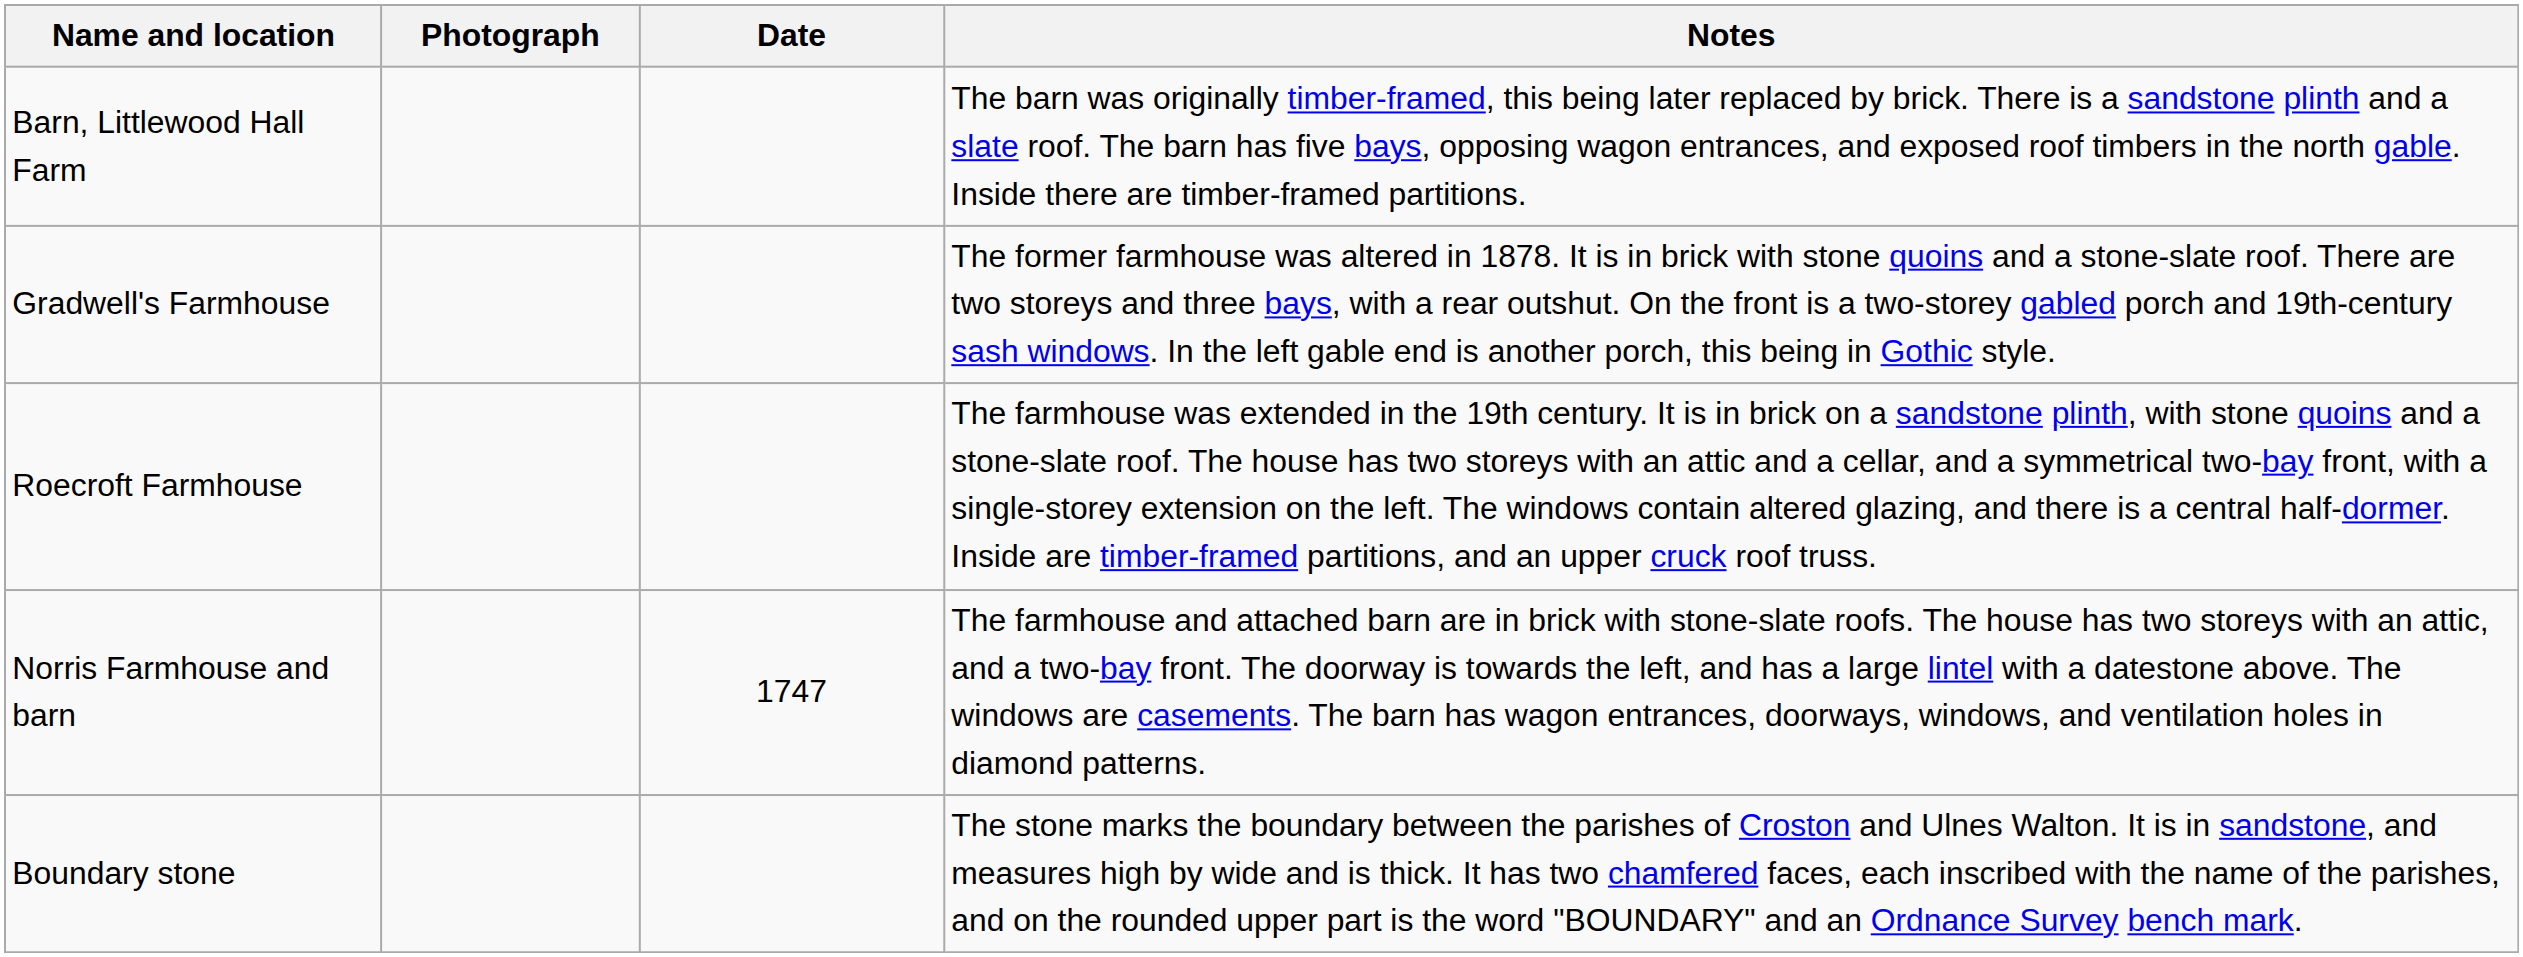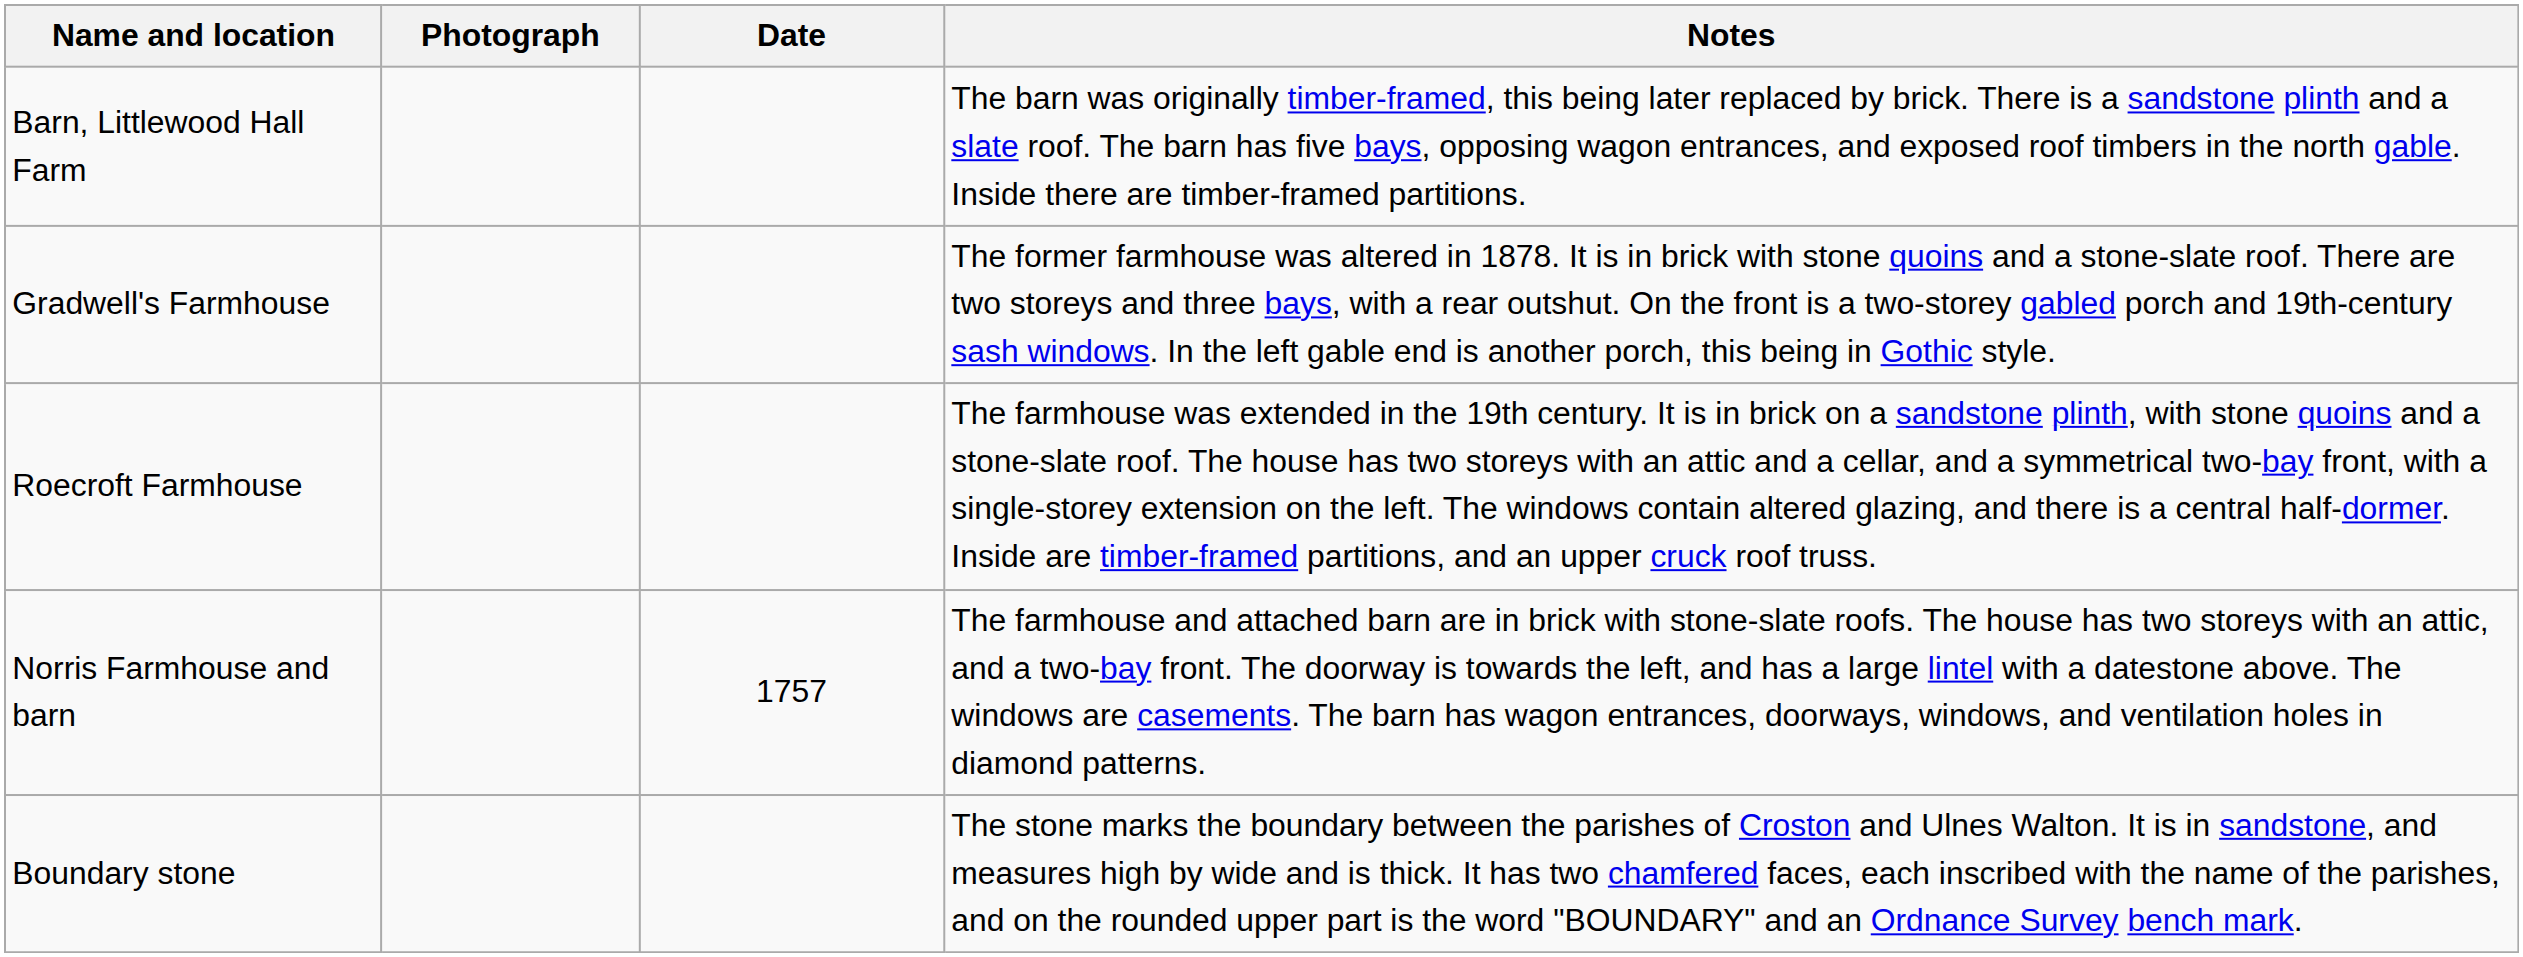Norris Farmhouse and barn | Date: 1747 -> 1757
